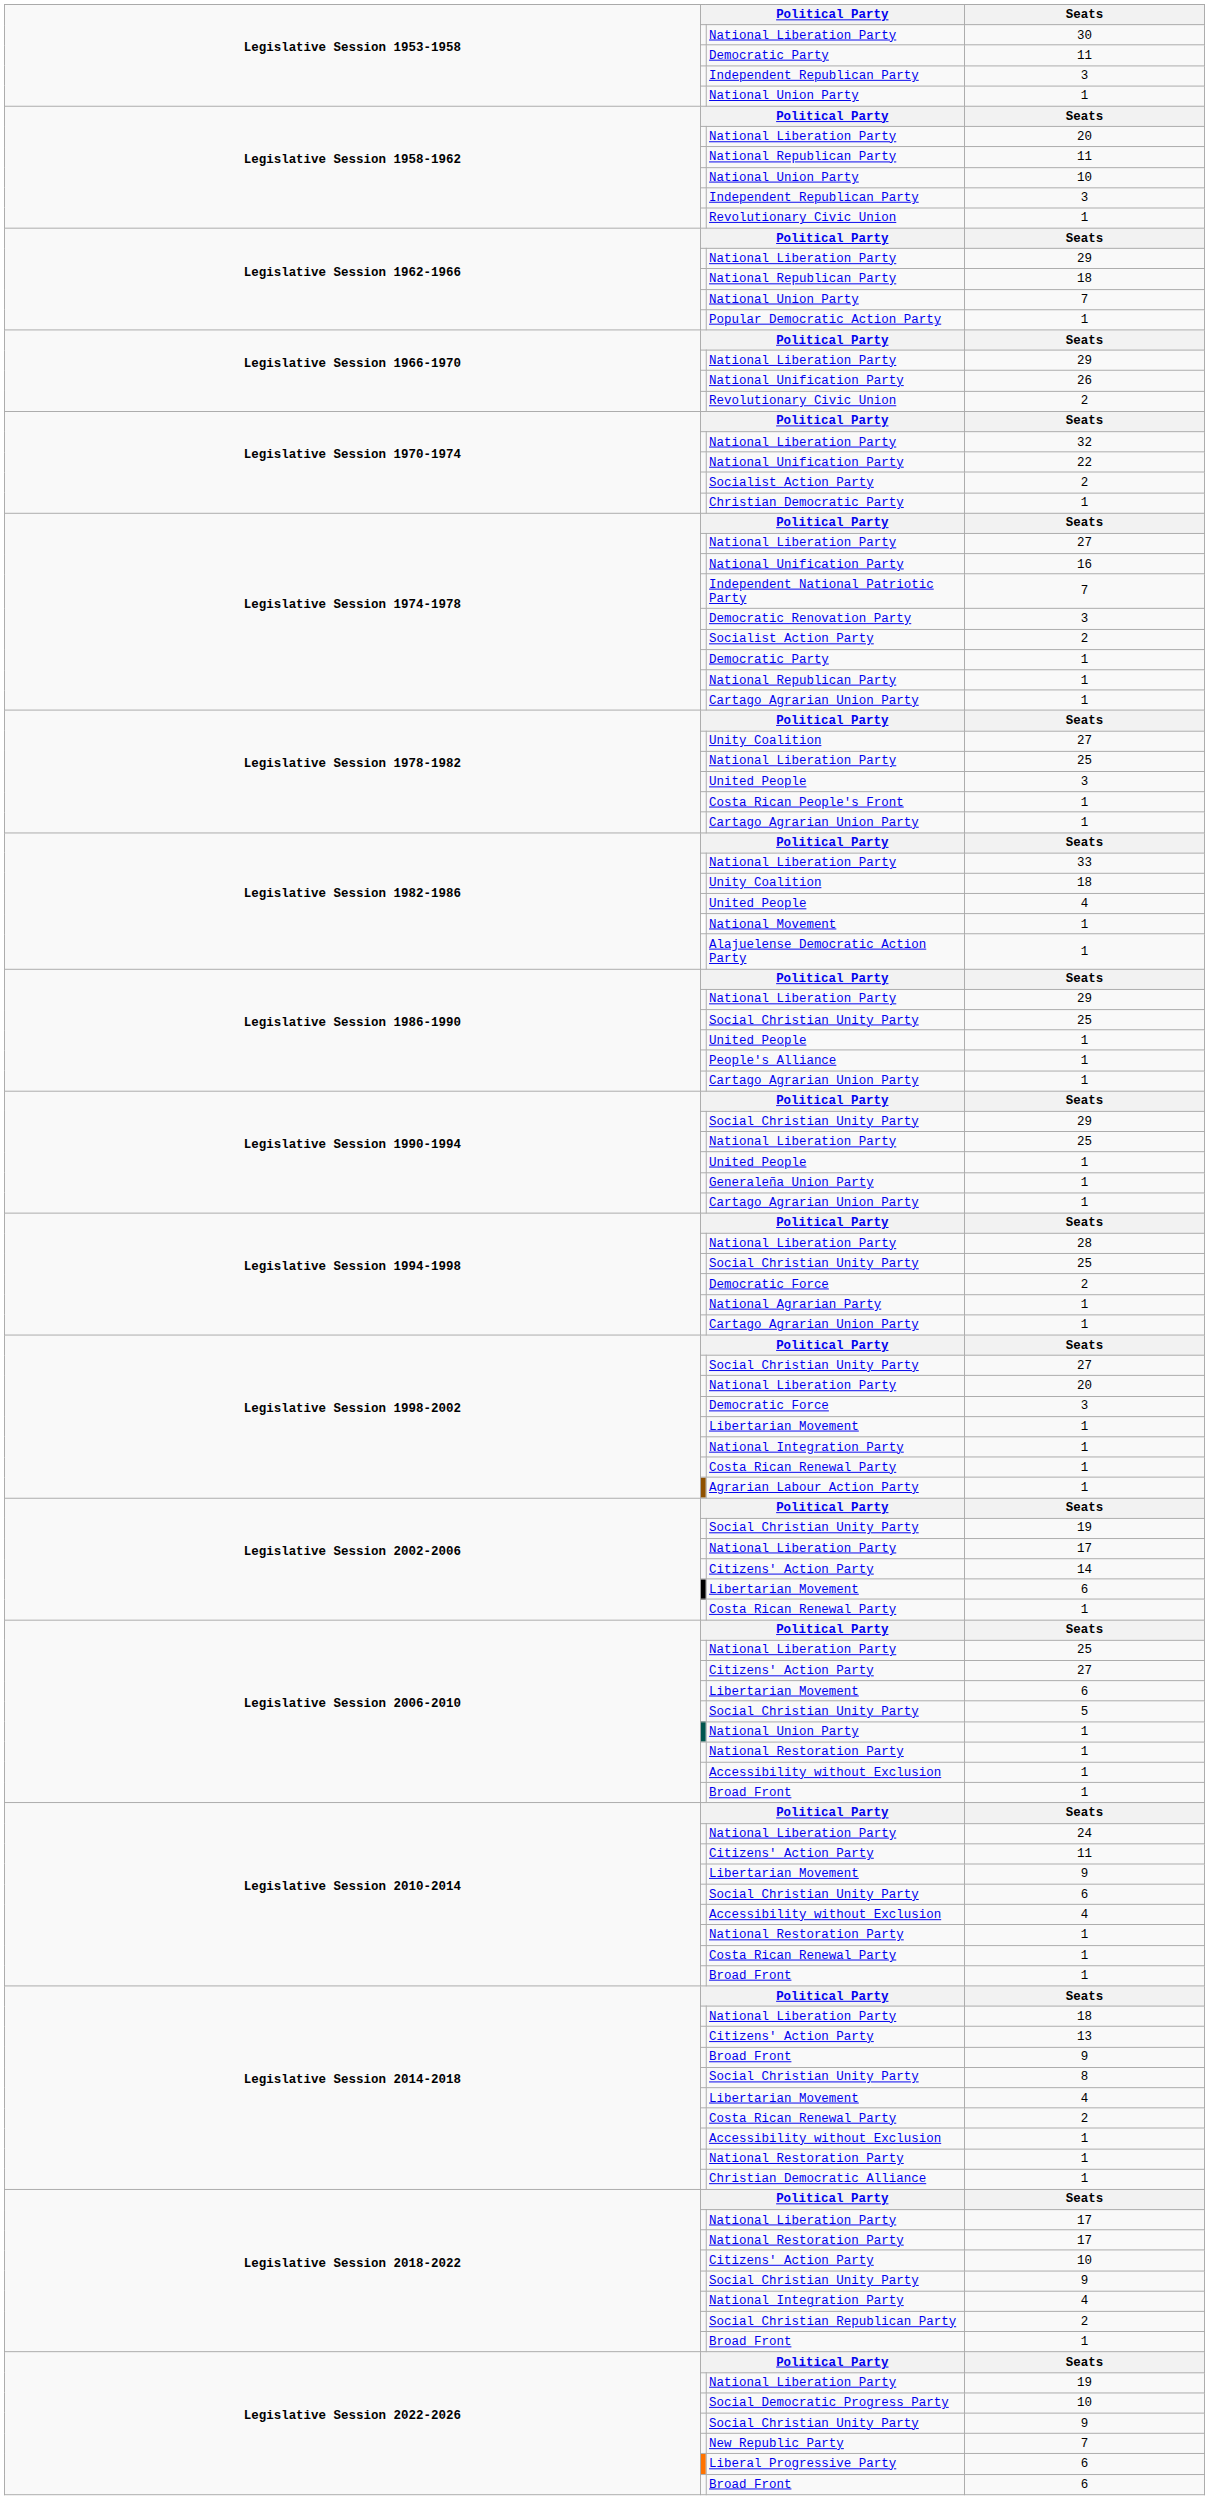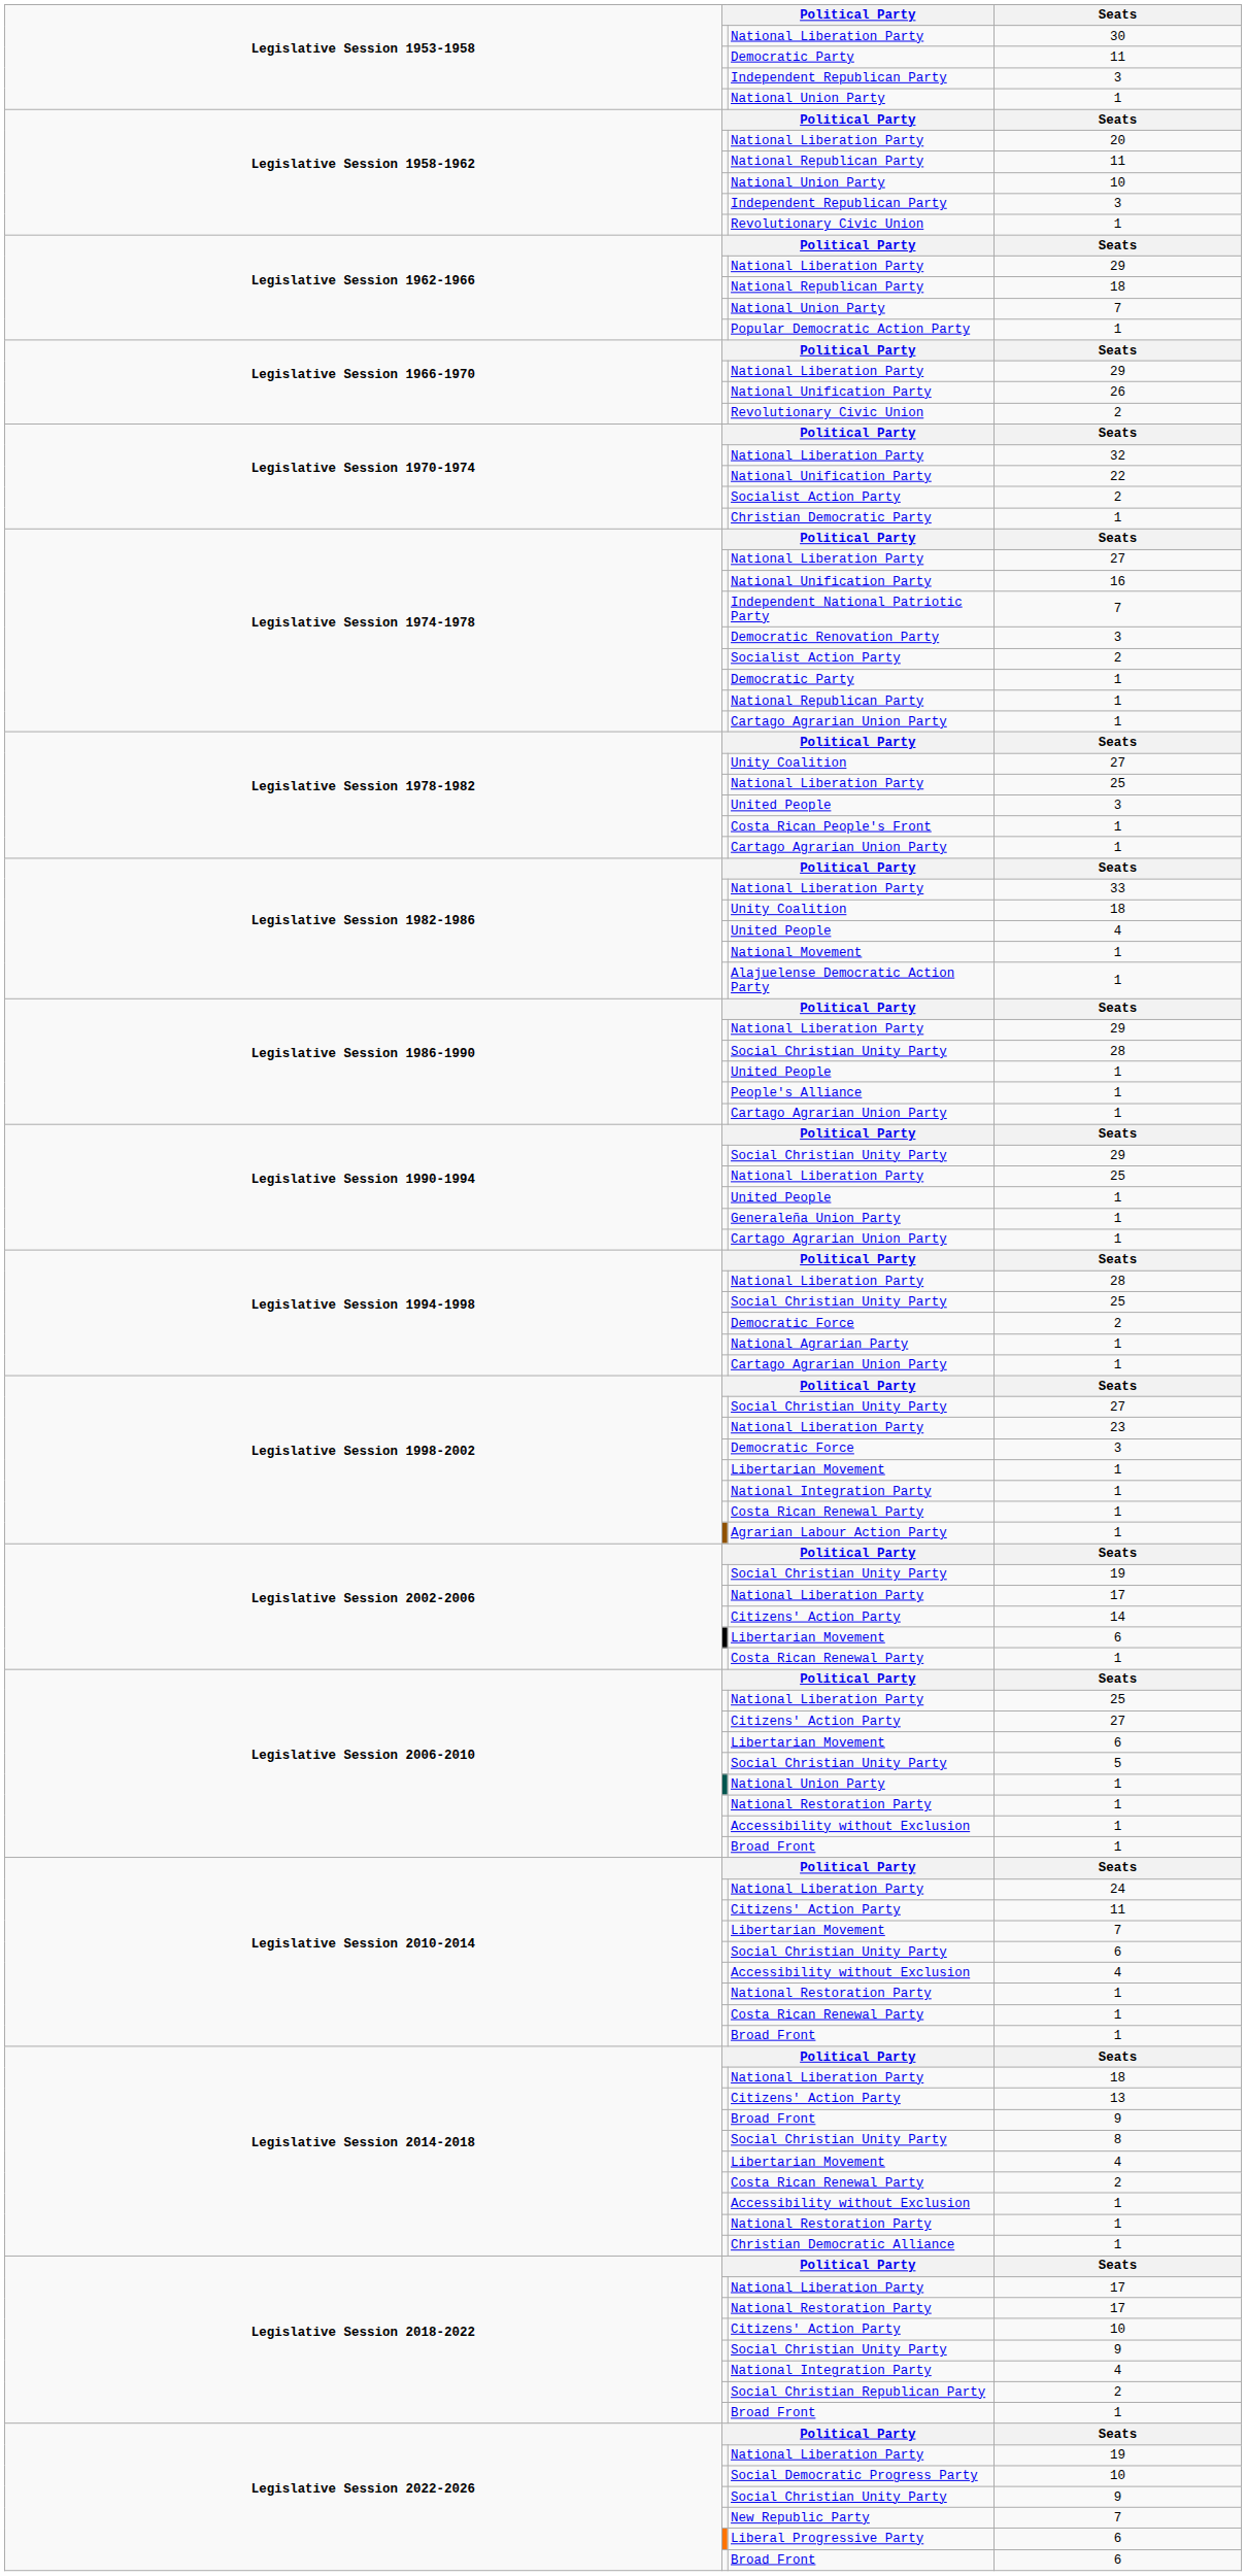Legislative Session 1986-1990 / Social Christian Unity Party | column 4: 25 -> 28
Legislative Session 1998-2002 / National Liberation Party | column 4: 20 -> 23
Legislative Session 2010-2014 / Libertarian Movement | column 4: 9 -> 7
